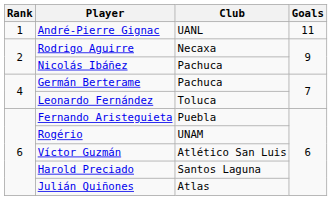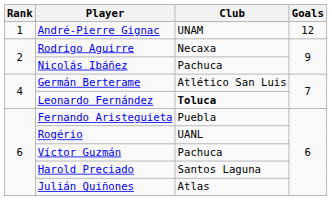André-Pierre Gignac | Club: UANL -> UNAM
André-Pierre Gignac | Goals: 11 -> 12
Germán Berterame | Club: Pachuca -> Atlético San Luis
Leonardo Fernández | Club: normal -> bold
Rogério | Club: UNAM -> UANL
Víctor Guzmán | Club: Atlético San Luis -> Pachuca
